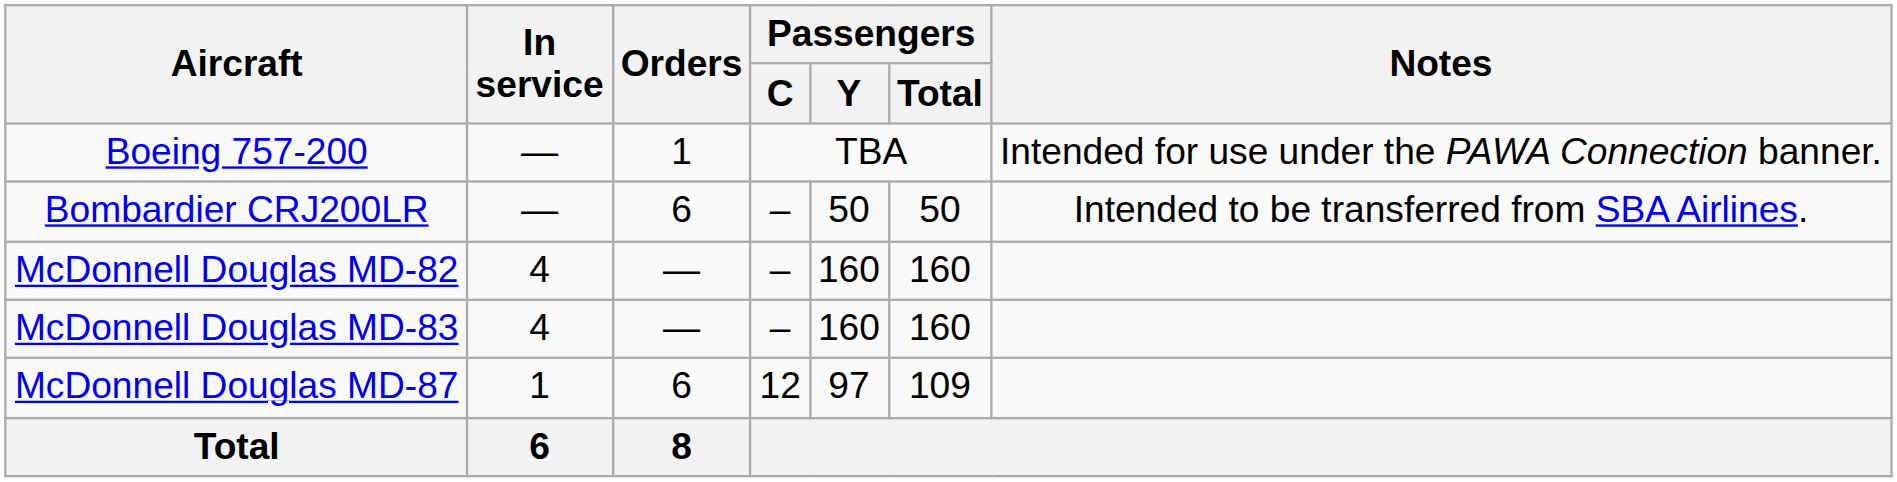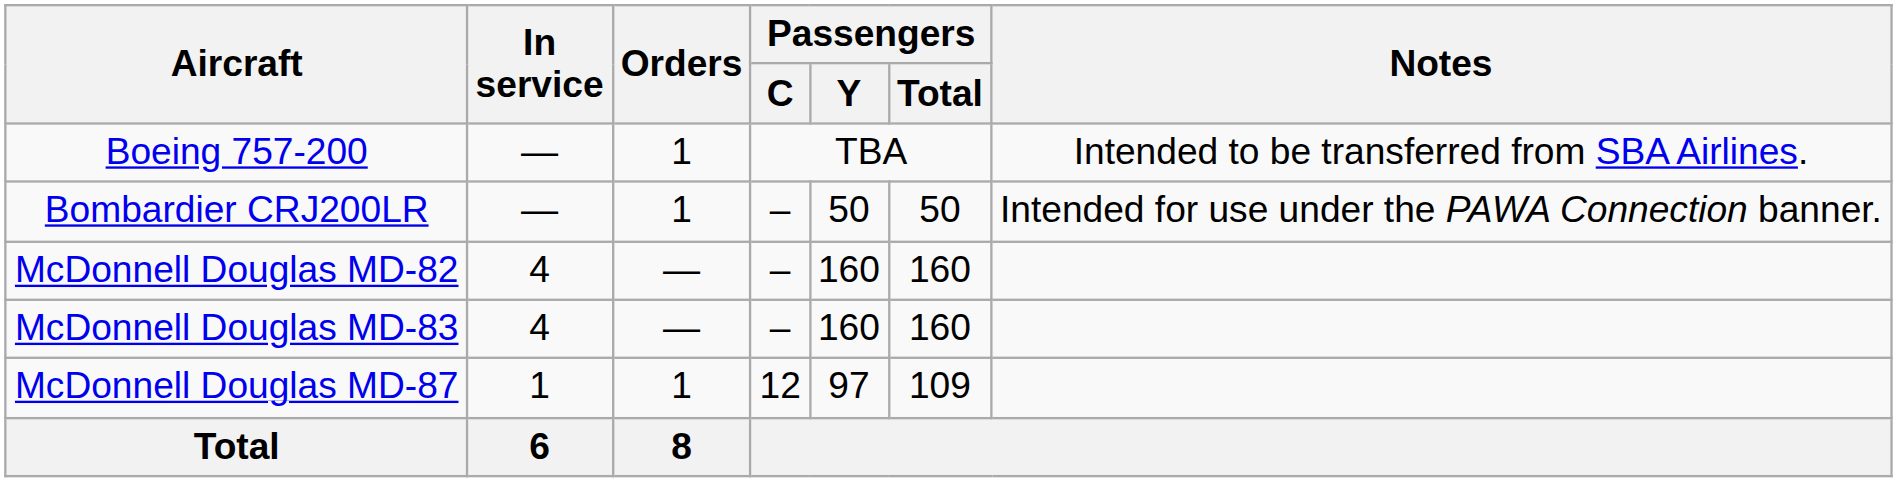Boeing 757-200 | Notes: Intended for use under the PAWA Connection banner. -> Intended to be transferred from SBA Airlines.
Bombardier CRJ200LR | Orders: 6 -> 1
Bombardier CRJ200LR | Notes: Intended to be transferred from SBA Airlines. -> Intended for use under the PAWA Connection banner.
McDonnell Douglas MD-87 | Orders: 6 -> 1
